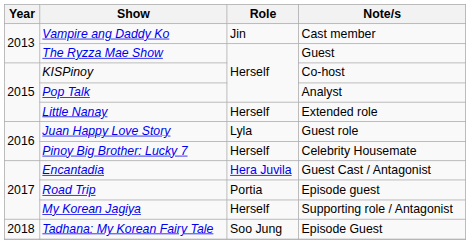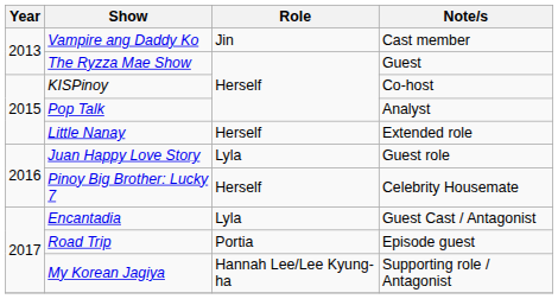Encantadia | Role: Hera Juvila -> Lyla
My Korean Jagiya | Role: Herself -> Hannah Lee/Lee Kyung-ha
- row: 2018 | Tadhana: My Korean Fairy Tale | Soo Jung | Episode Guest
